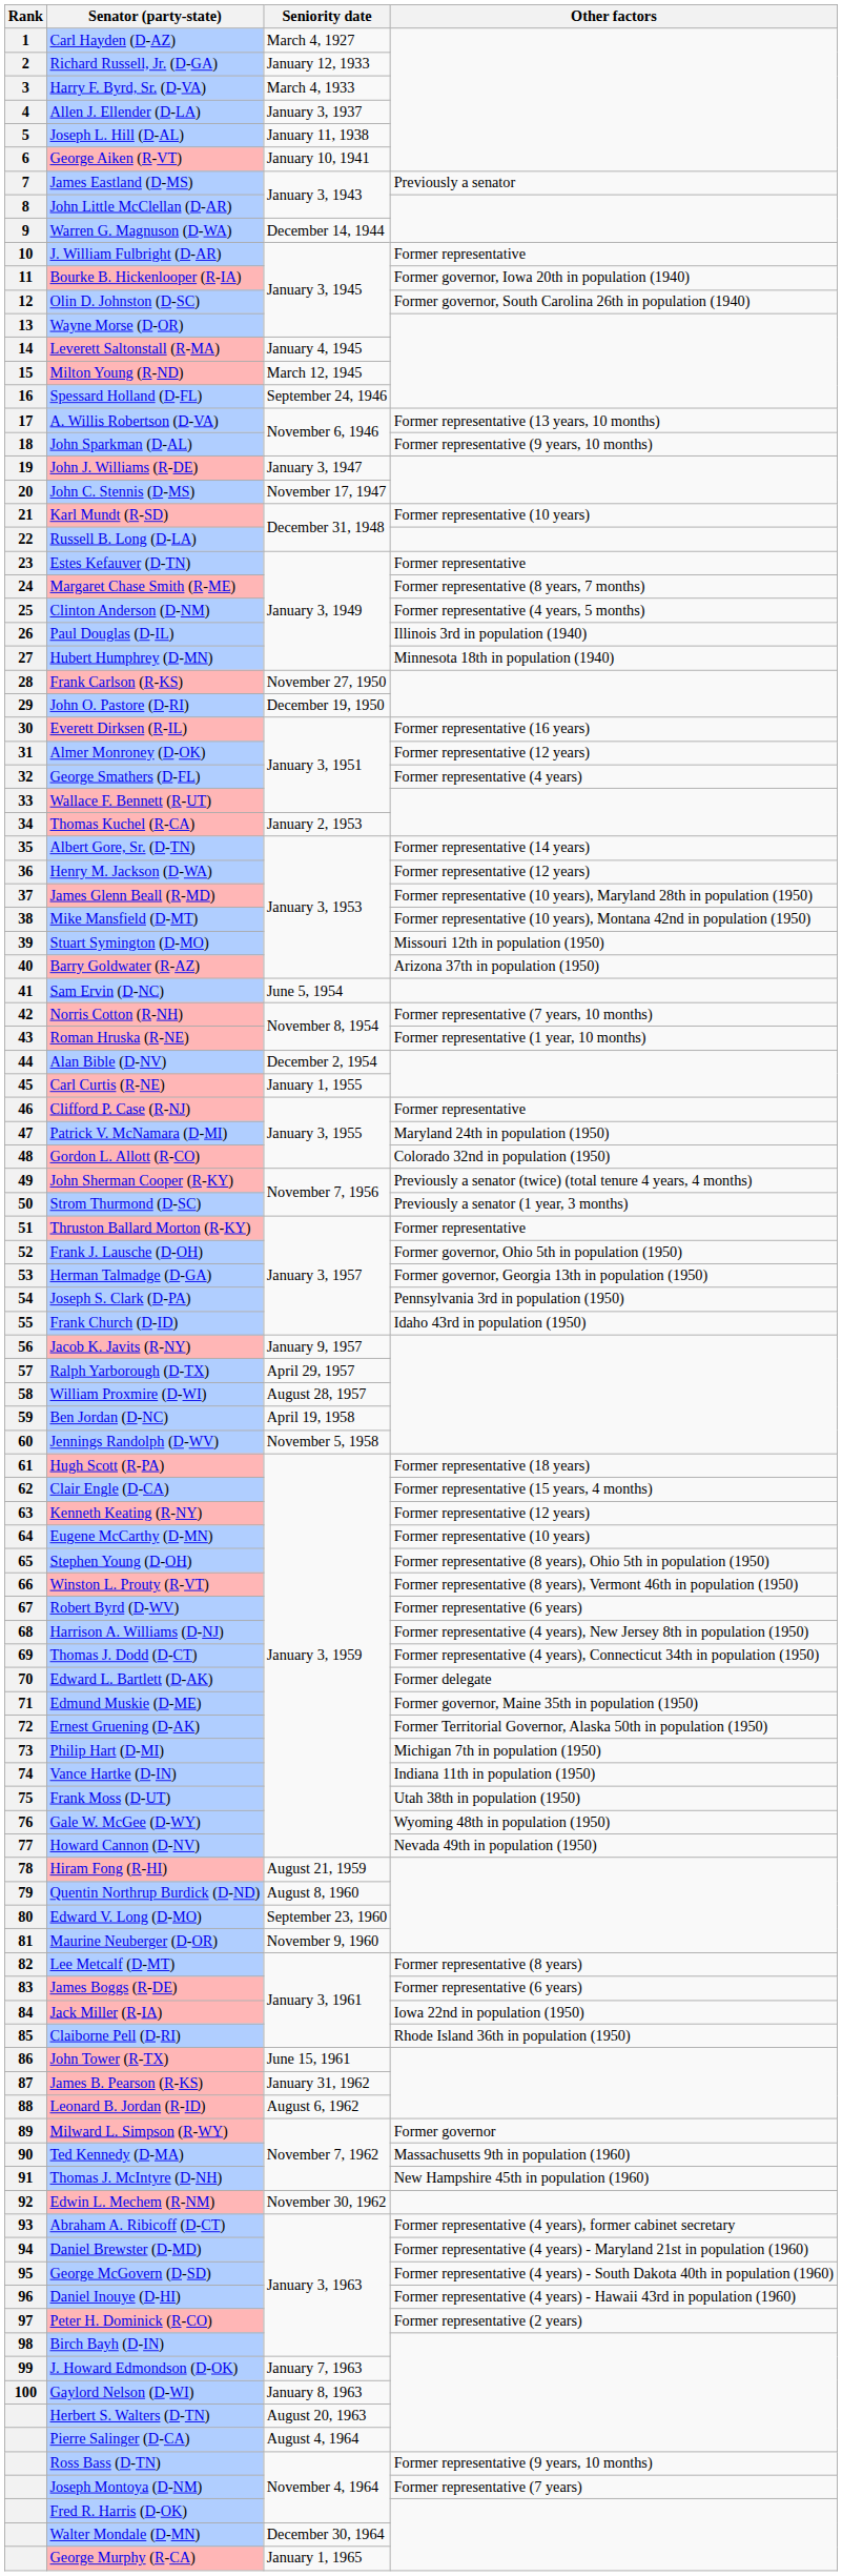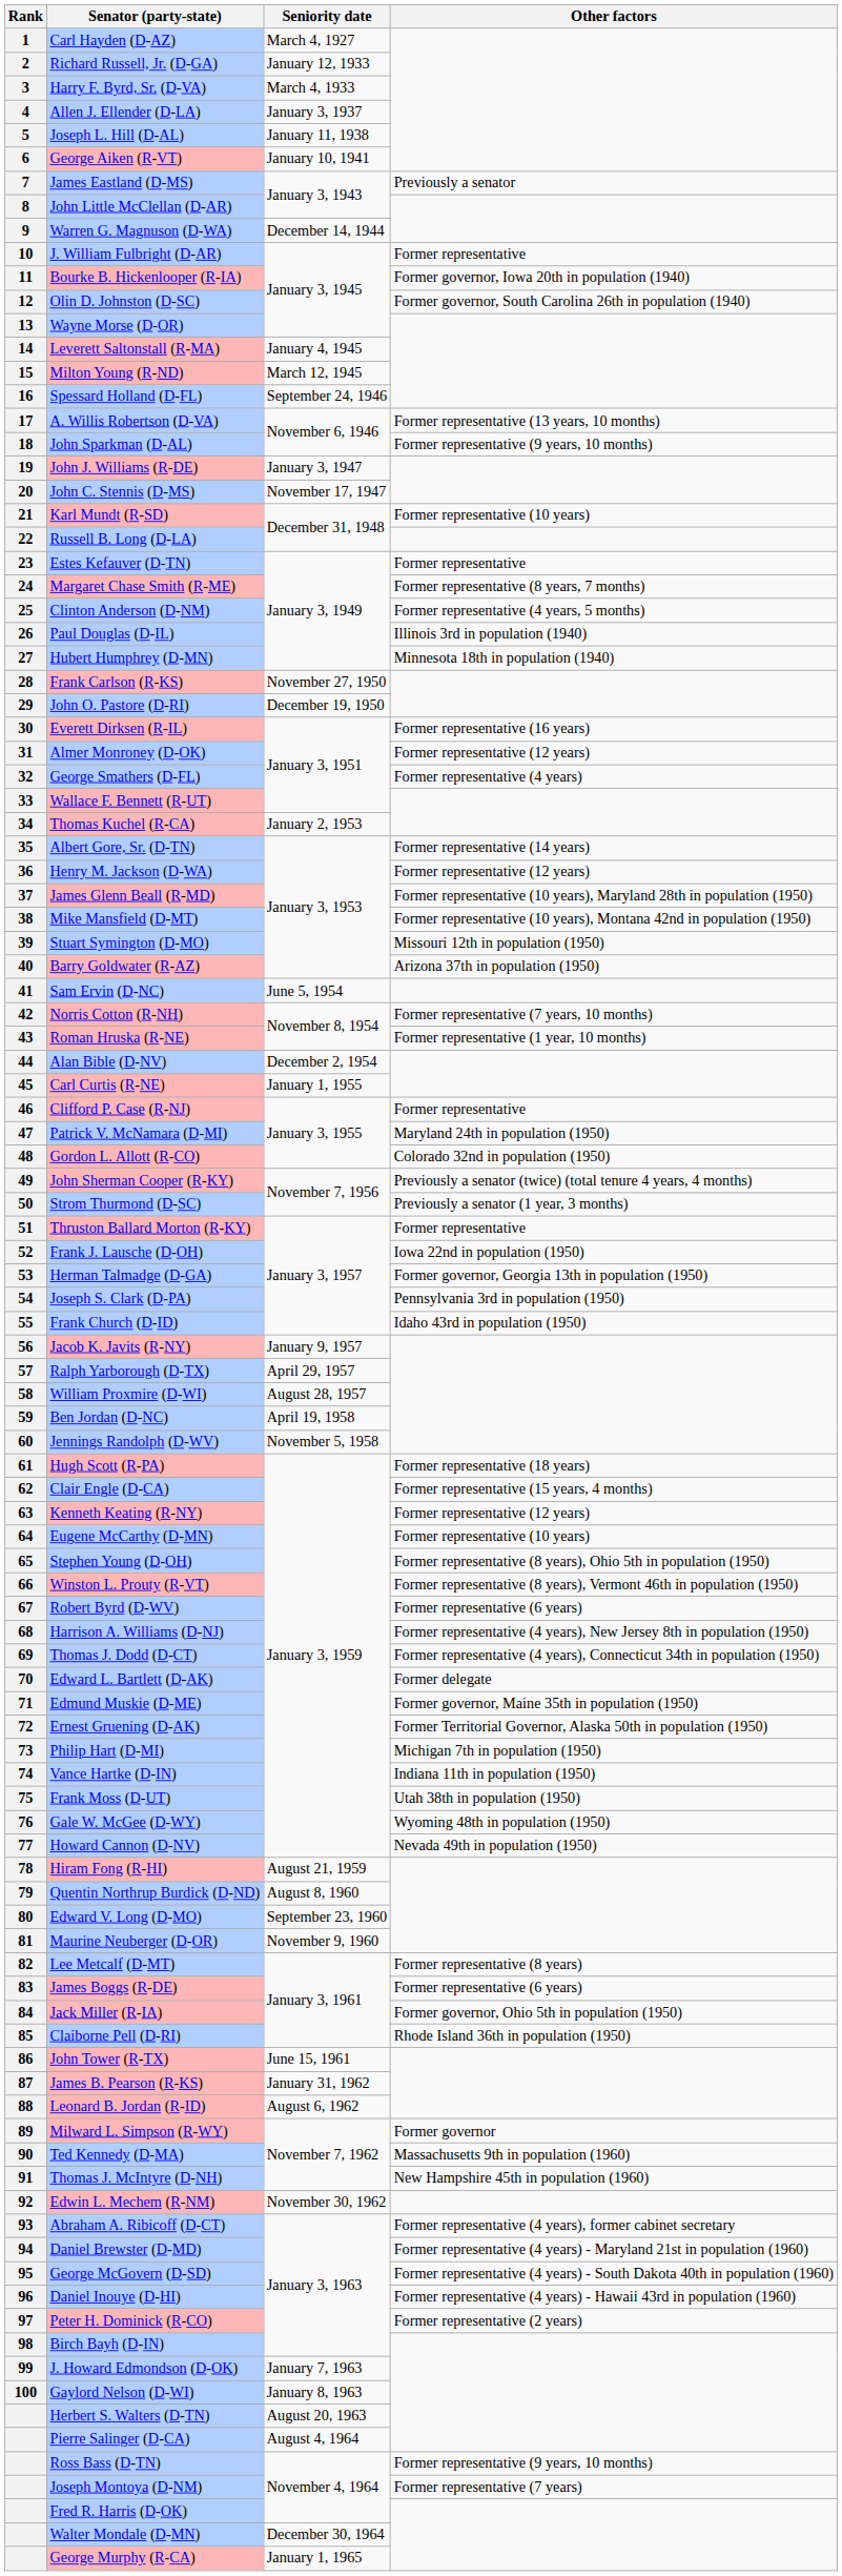Frank J. Lausche (D-OH) | Other factors: Former governor, Ohio 5th in population (1950) -> Iowa 22nd in population (1950)
Jack Miller (R-IA) | Other factors: Iowa 22nd in population (1950) -> Former governor, Ohio 5th in population (1950)
